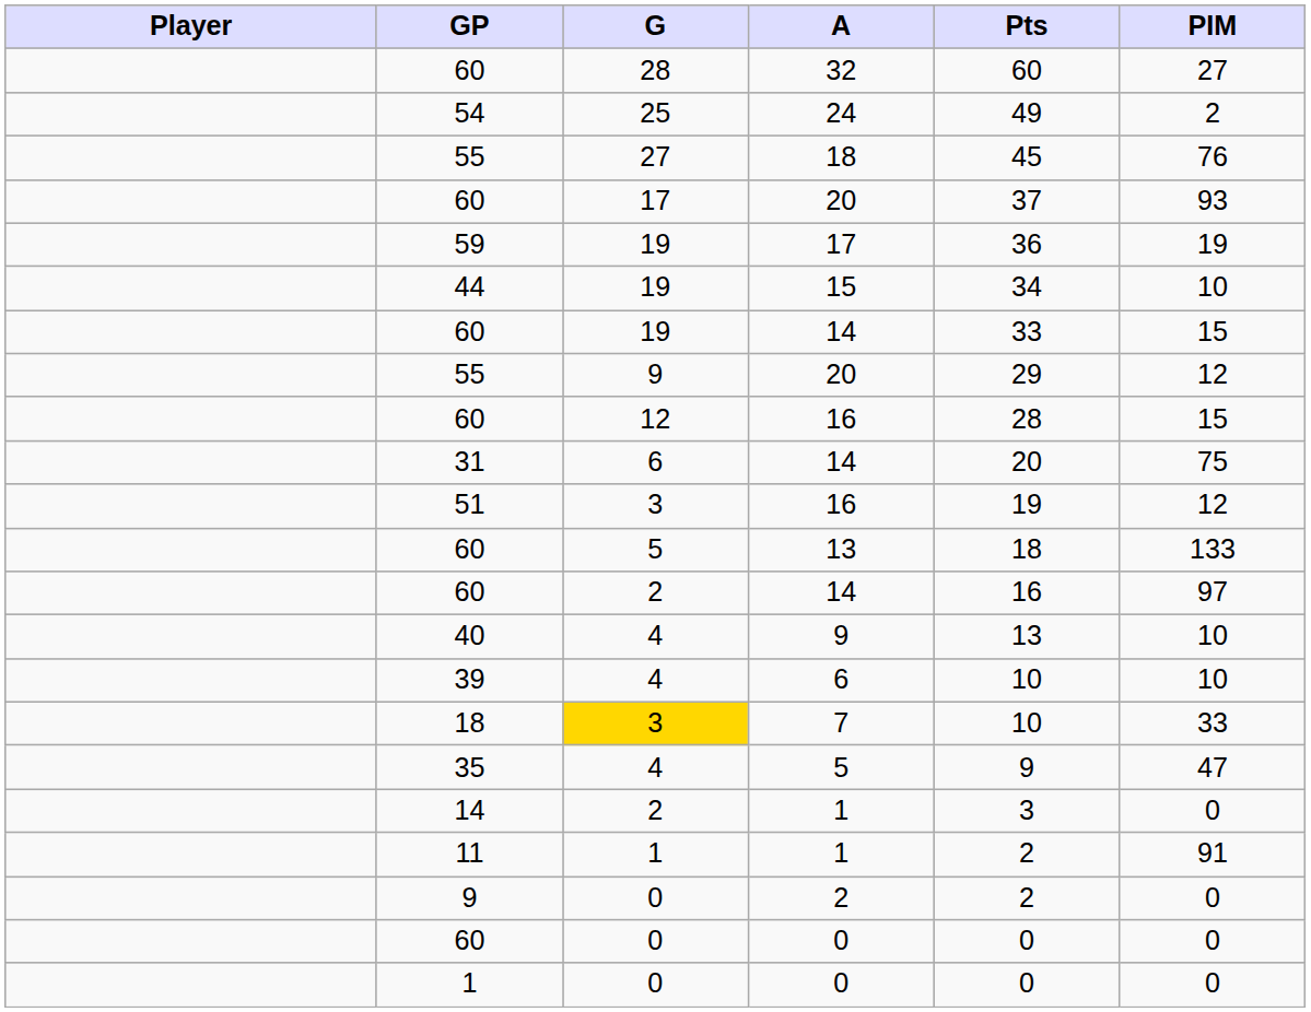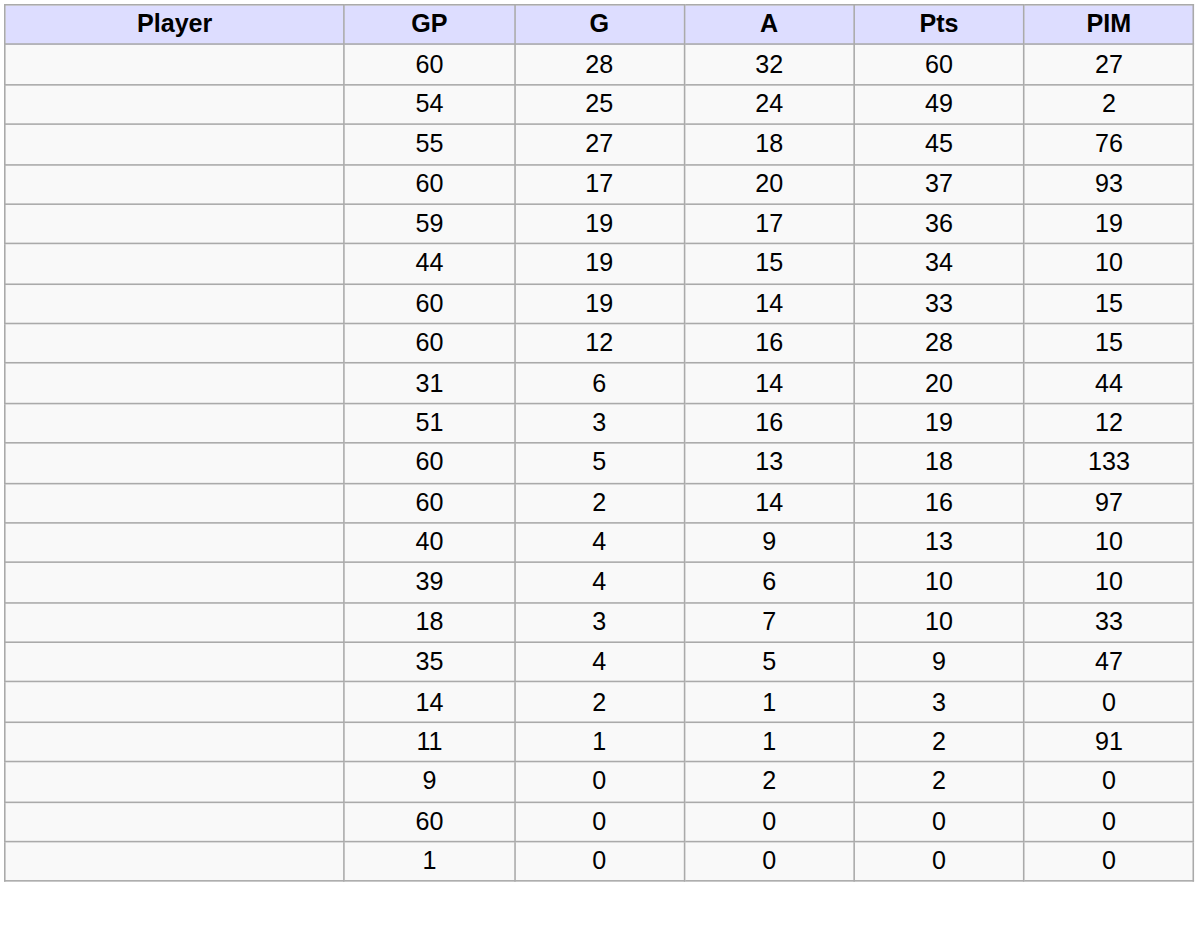- row: 55 | 9 | 20 | 29 | 12
31 / 14 | PIM: 75 -> 44
7 | G: gold background -> no background
